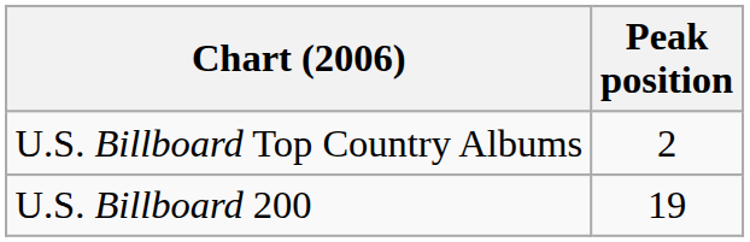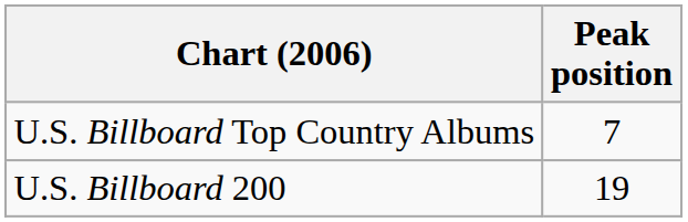U.S. Billboard Top Country Albums | Peak position: 2 -> 7
